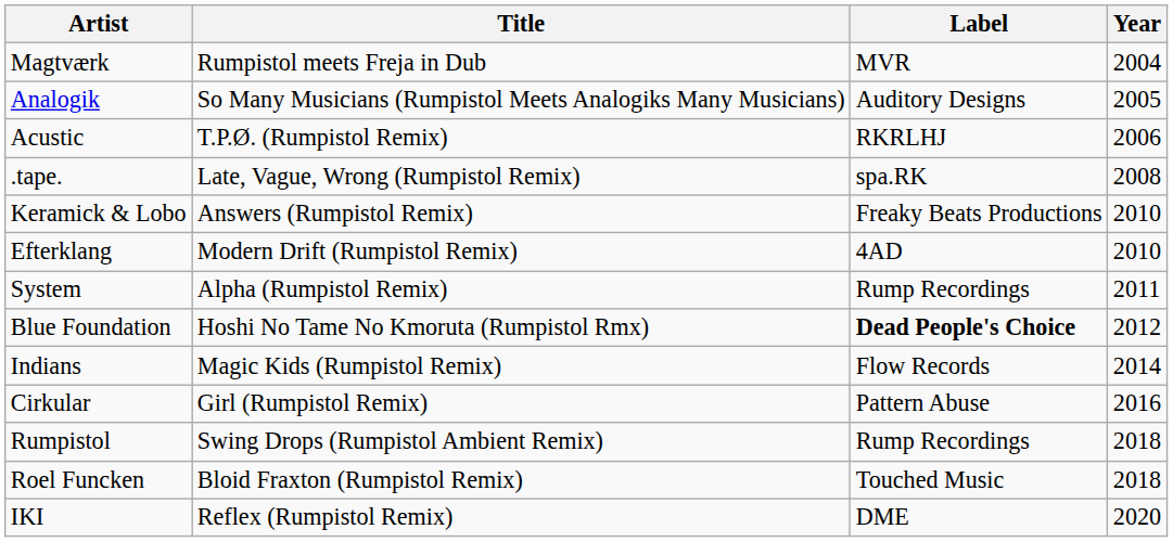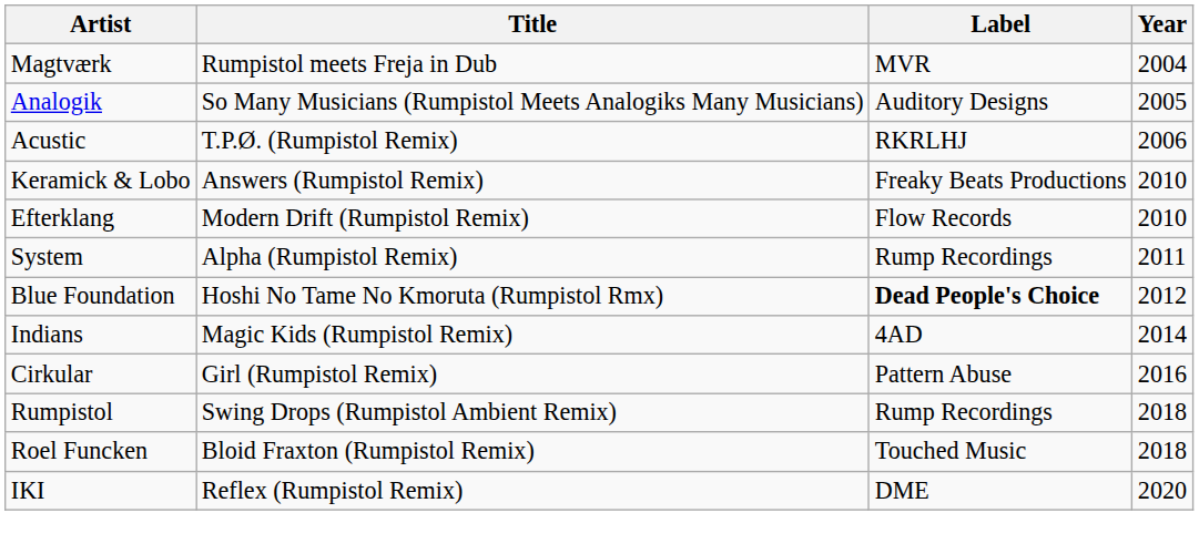- row: .tape. | Late, Vague, Wrong (Rumpistol Remix) | spa.RK | 2008
Efterklang | Label: 4AD -> Flow Records
Indians | Label: Flow Records -> 4AD
